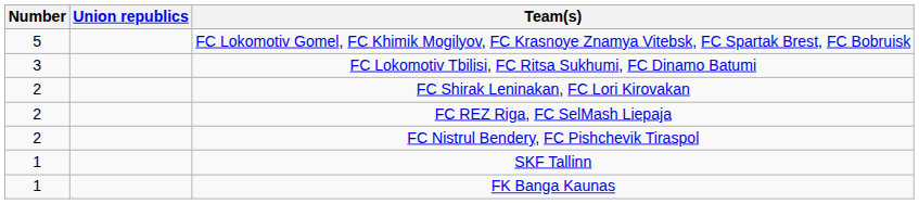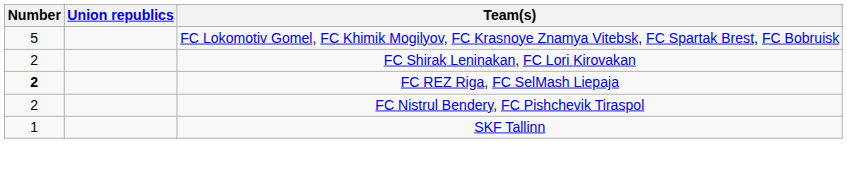- row: 3 | FC Lokomotiv Tbilisi, FC Ritsa Sukhumi, FC Dinamo Batumi
FC REZ Riga, FC SelMash Liepaja | Number: normal -> bold
- row: 1 | FK Banga Kaunas
